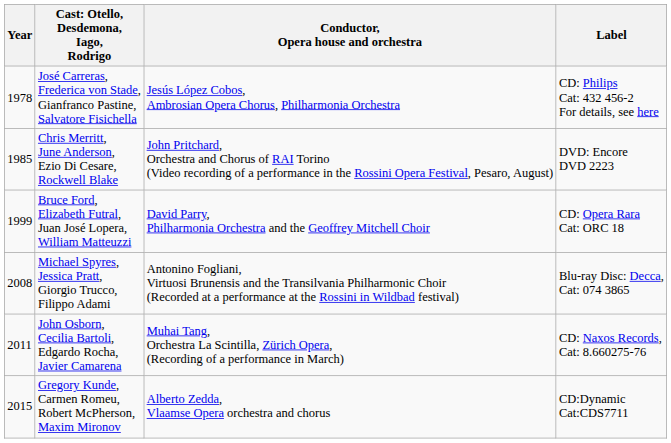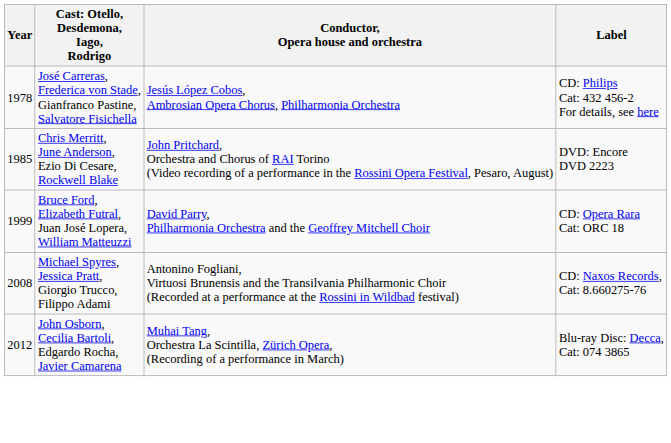Michael Spyres, Jessica Pratt, Giorgio Trucco, Filippo Adami | Label: Blu-ray Disc: Decca, Cat: 074 3865 -> CD: Naxos Records, Cat: 8.660275-76
John Osborn, Cecilia Bartoli, Edgardo Rocha, Javier Camarena | Year: 2011 -> 2012
John Osborn, Cecilia Bartoli, Edgardo Rocha, Javier Camarena | Label: CD: Naxos Records, Cat: 8.660275-76 -> Blu-ray Disc: Decca, Cat: 074 3865
- row: 2015 | Gregory Kunde, Carmen Romeu, Robert McPherson, Maxim Mironov | Alberto Zedda, Vlaamse Opera orchestra and chorus | CD:Dynamic Cat:CDS7711
